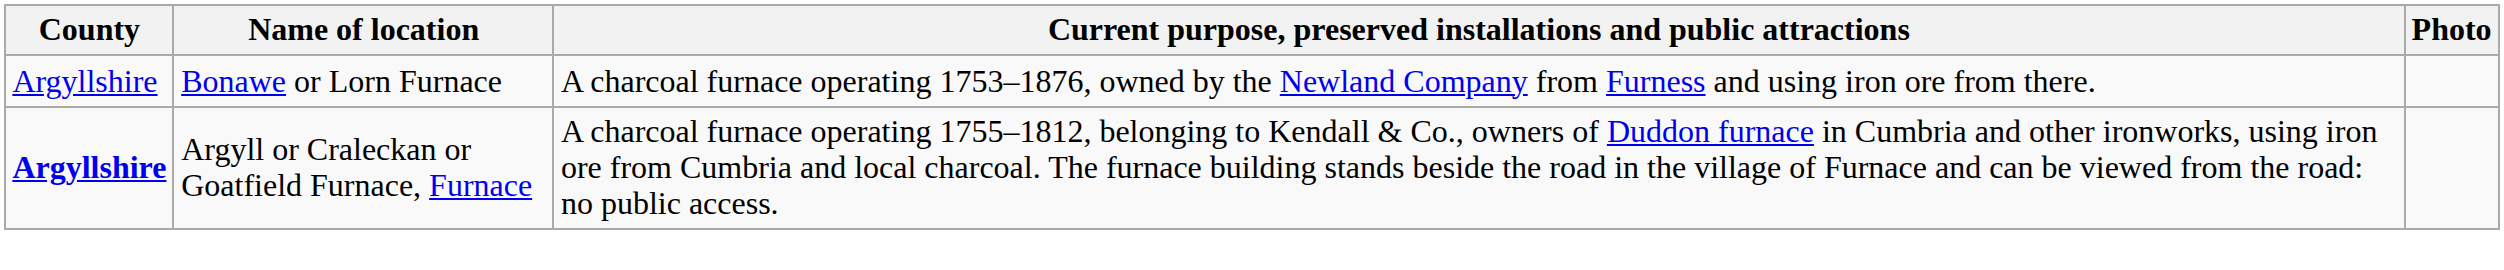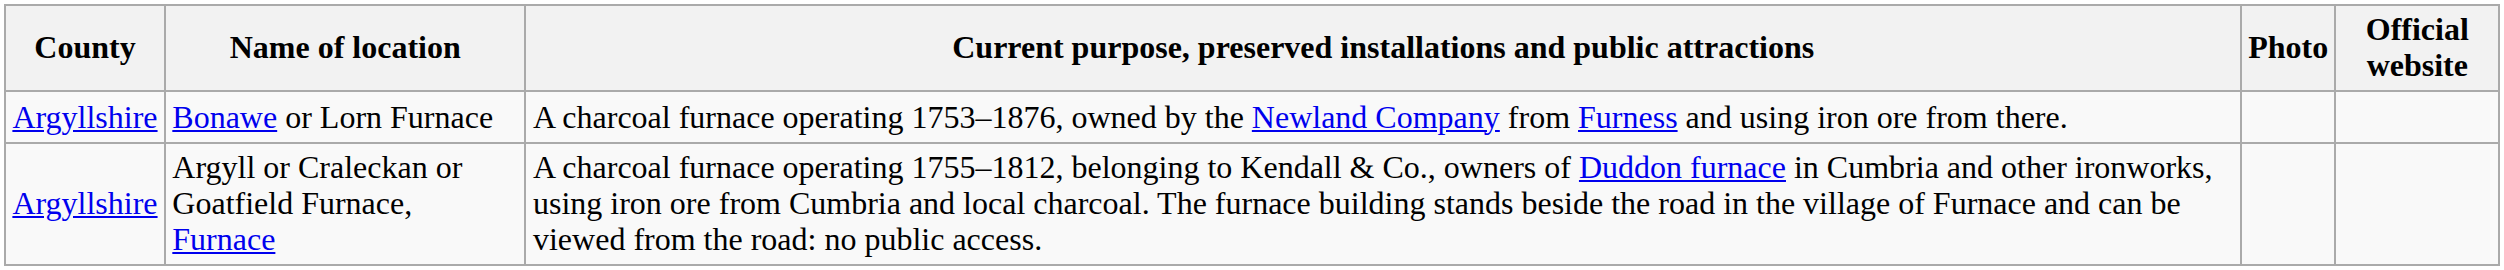+ column: Official website
Argyll or Craleckan or Goatfield Furnace, Furnace | County: bold -> normal
